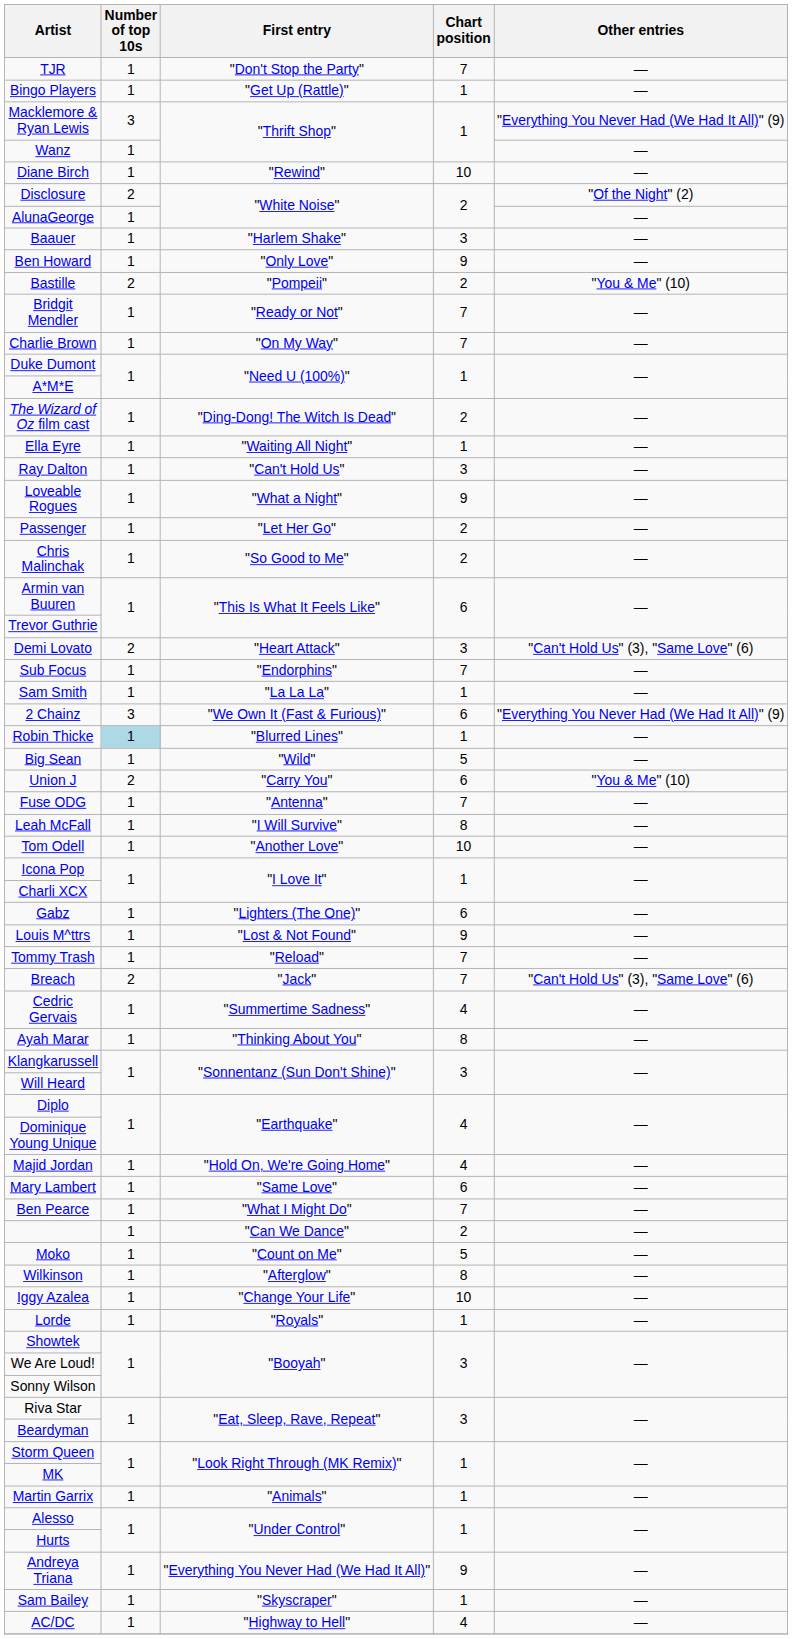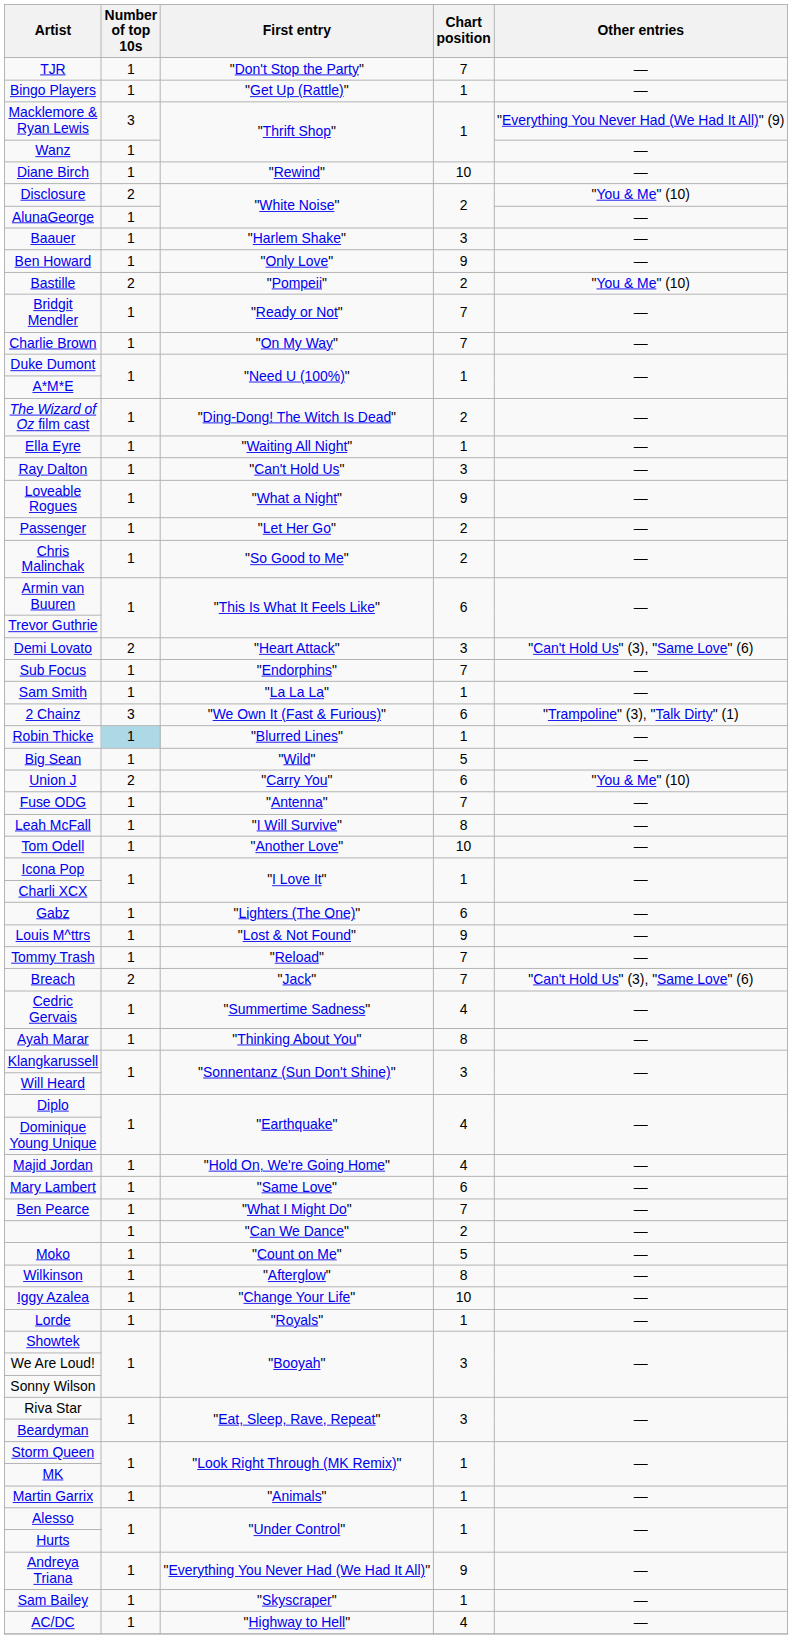Disclosure | Other entries: "Of the Night" (2) -> "You & Me" (10)
2 Chainz | Other entries: "Everything You Never Had (We Had It All)" (9) -> "Trampoline" (3), "Talk Dirty" (1)
